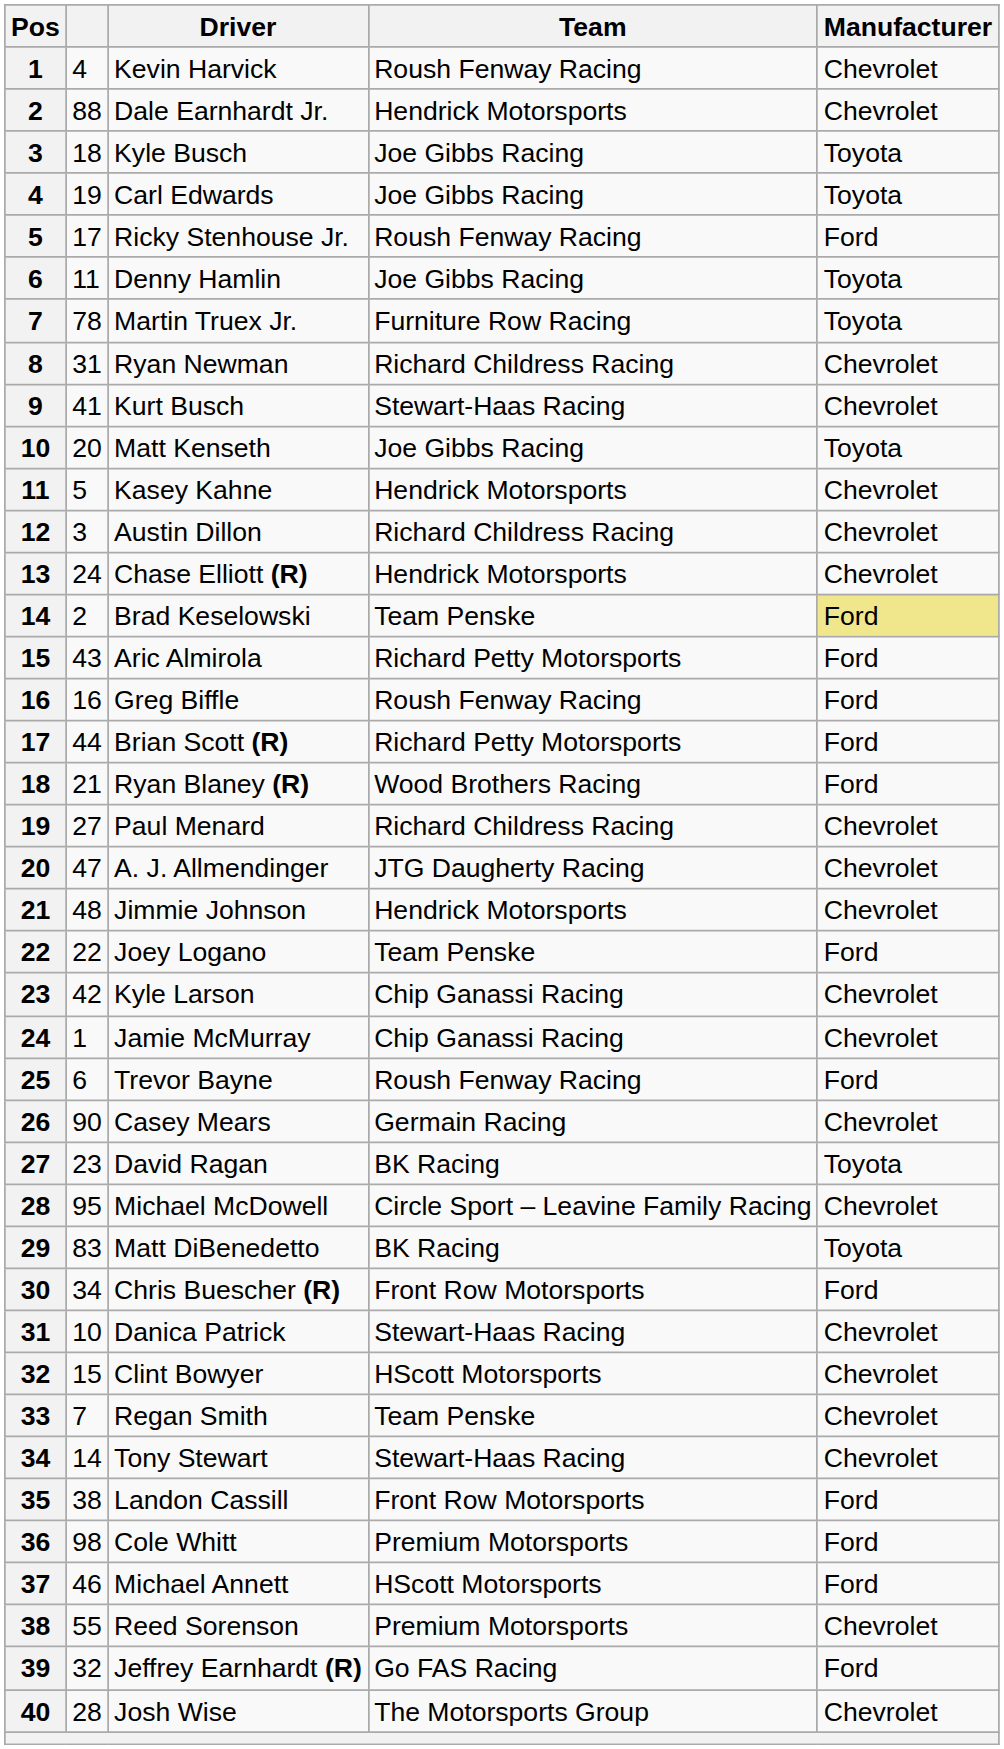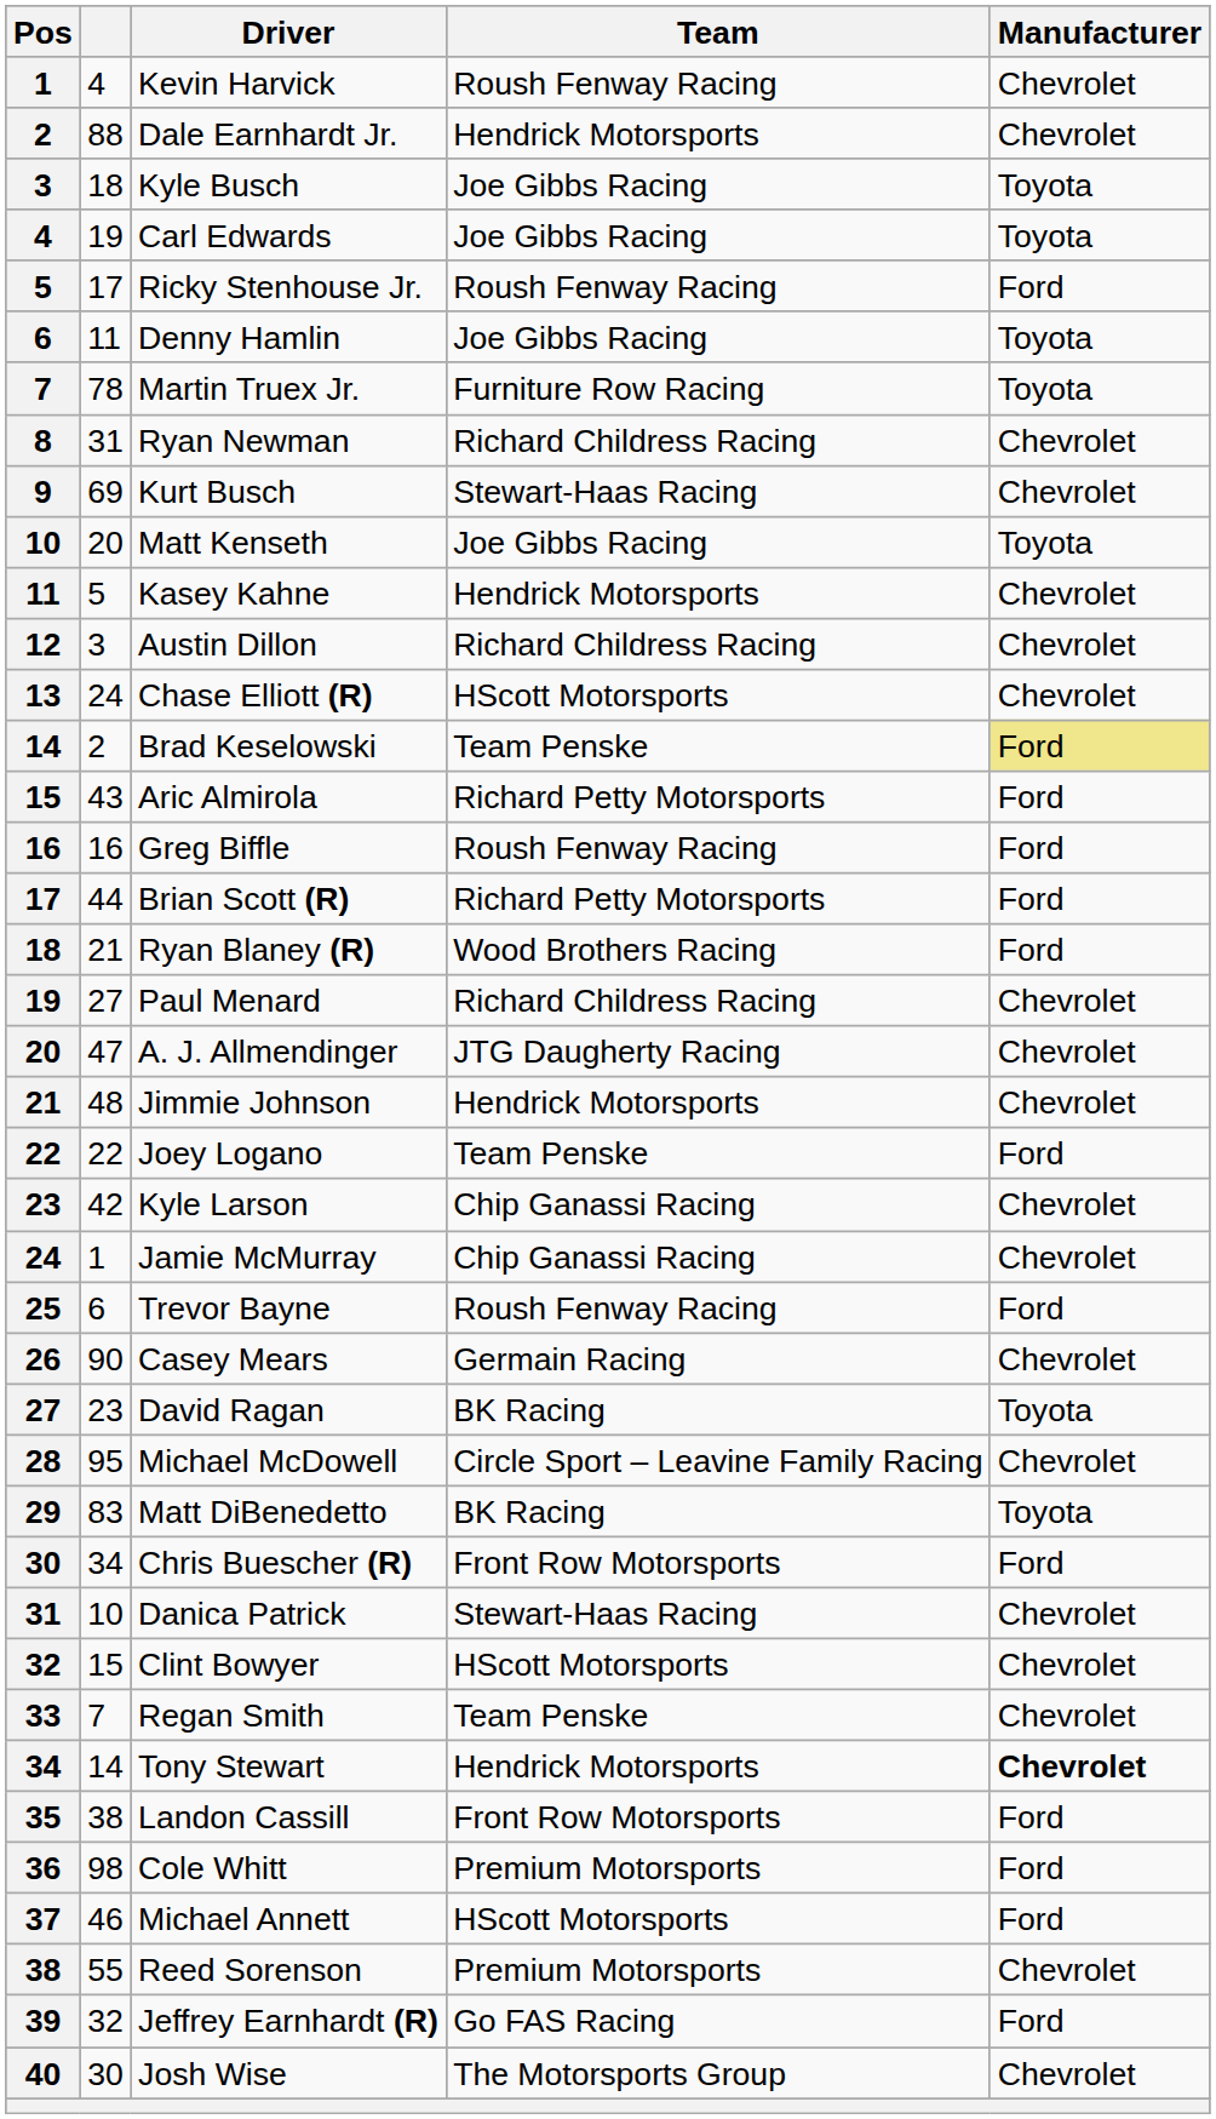Kurt Busch | column 2: 41 -> 69
Chase Elliott (R) | Team: Hendrick Motorsports -> HScott Motorsports
Tony Stewart | Team: Stewart-Haas Racing -> Hendrick Motorsports
Tony Stewart | Manufacturer: normal -> bold
Josh Wise | column 2: 28 -> 30
